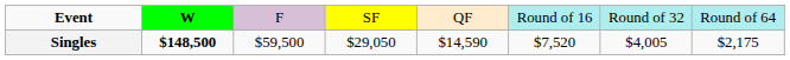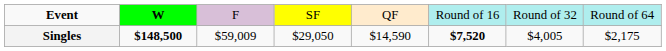Singles | column 3: $59,500 -> $59,009
Singles | column 6: normal -> bold
